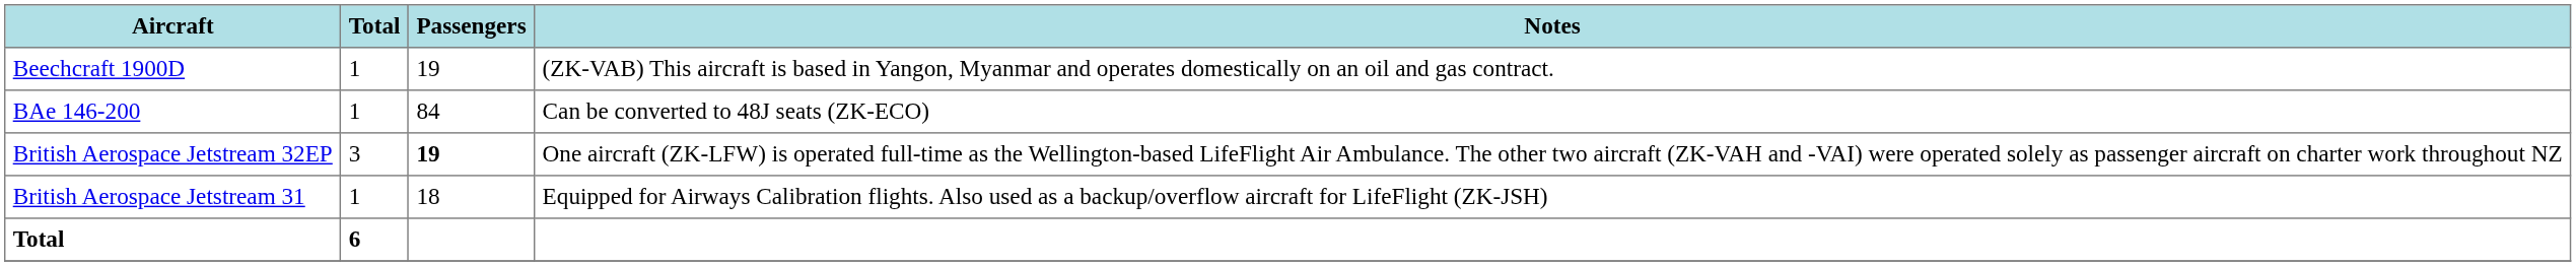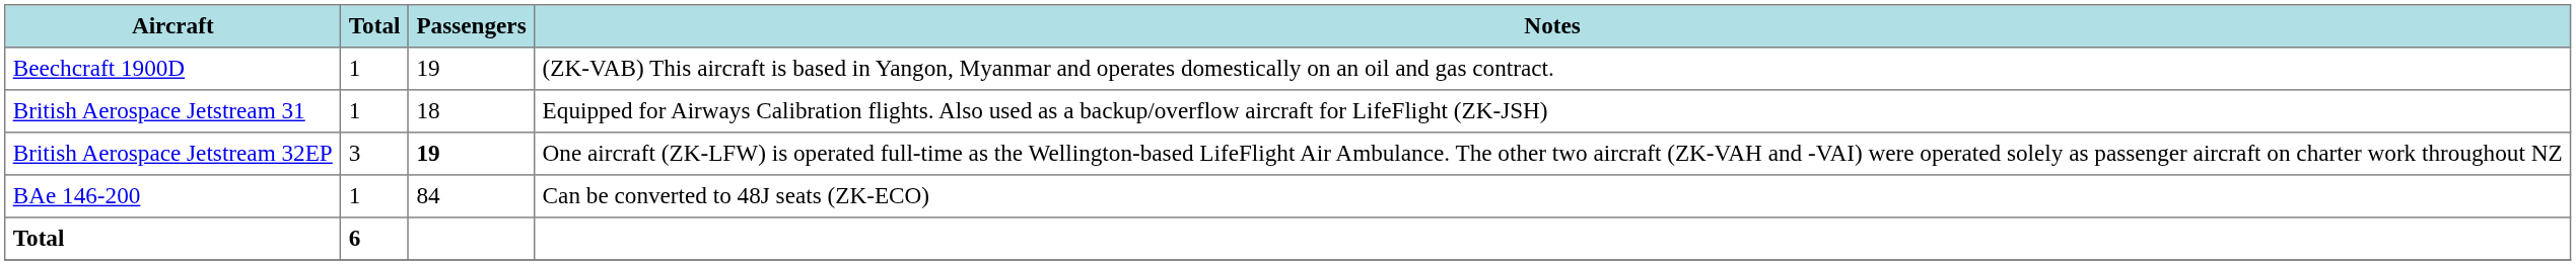rows swapped: British Aerospace Jetstream 31 <-> BAe 146-200
